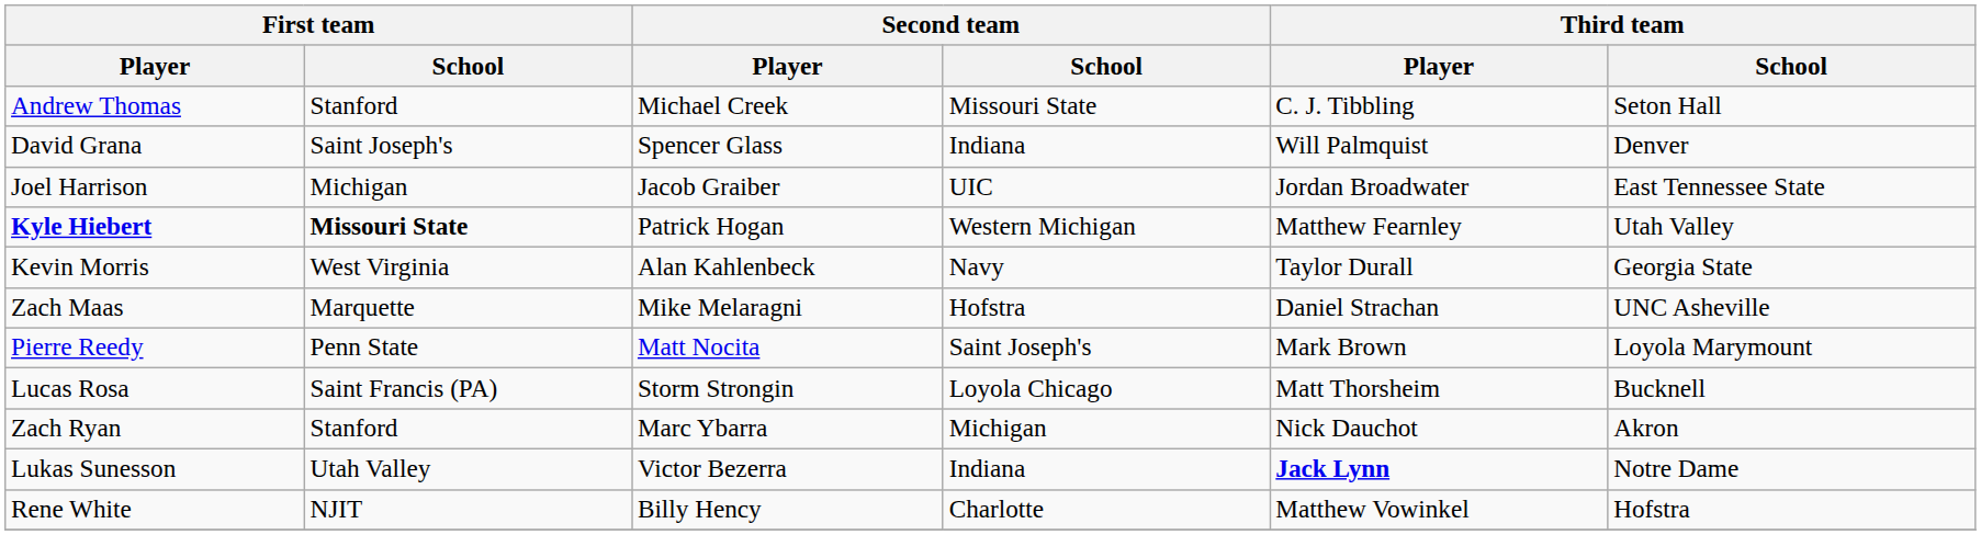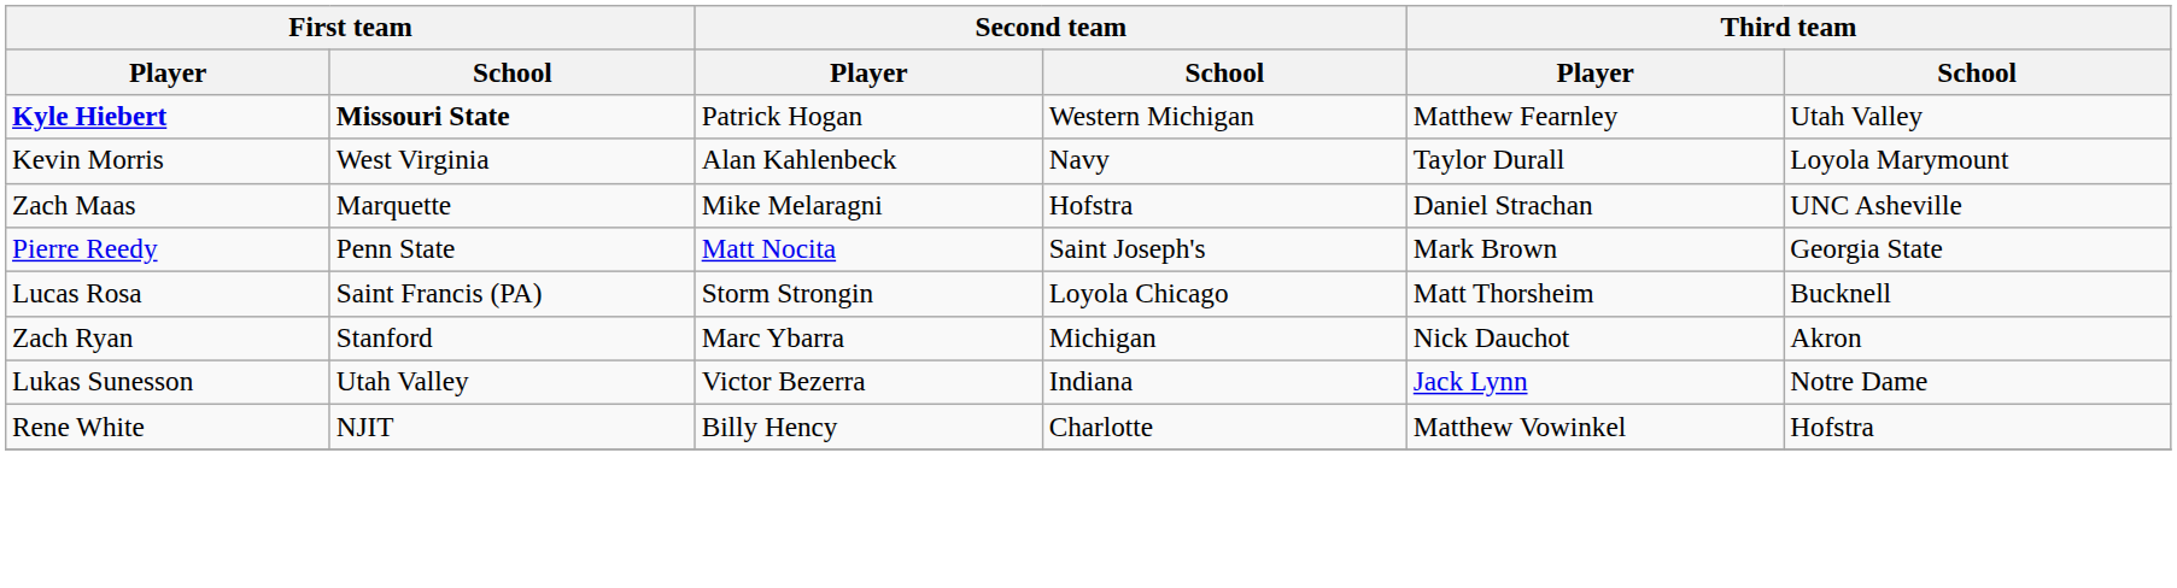- row: Andrew Thomas | Stanford | Michael Creek | Missouri State | C. J. Tibbling | Seton Hall
- row: David Grana | Saint Joseph's | Spencer Glass | Indiana | Will Palmquist | Denver
- row: Joel Harrison | Michigan | Jacob Graiber | UIC | Jordan Broadwater | East Tennessee State
Kevin Morris | Third team / School: Georgia State -> Loyola Marymount
Pierre Reedy | Third team / School: Loyola Marymount -> Georgia State
Lukas Sunesson | Third team / Player: bold -> normal
